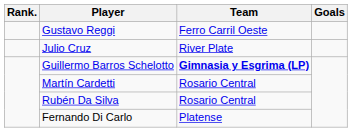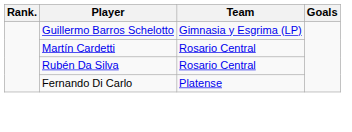- row: Gustavo Reggi | Ferro Carril Oeste
- row: Julio Cruz | River Plate
Guillermo Barros Schelotto | Team: bold -> normal
